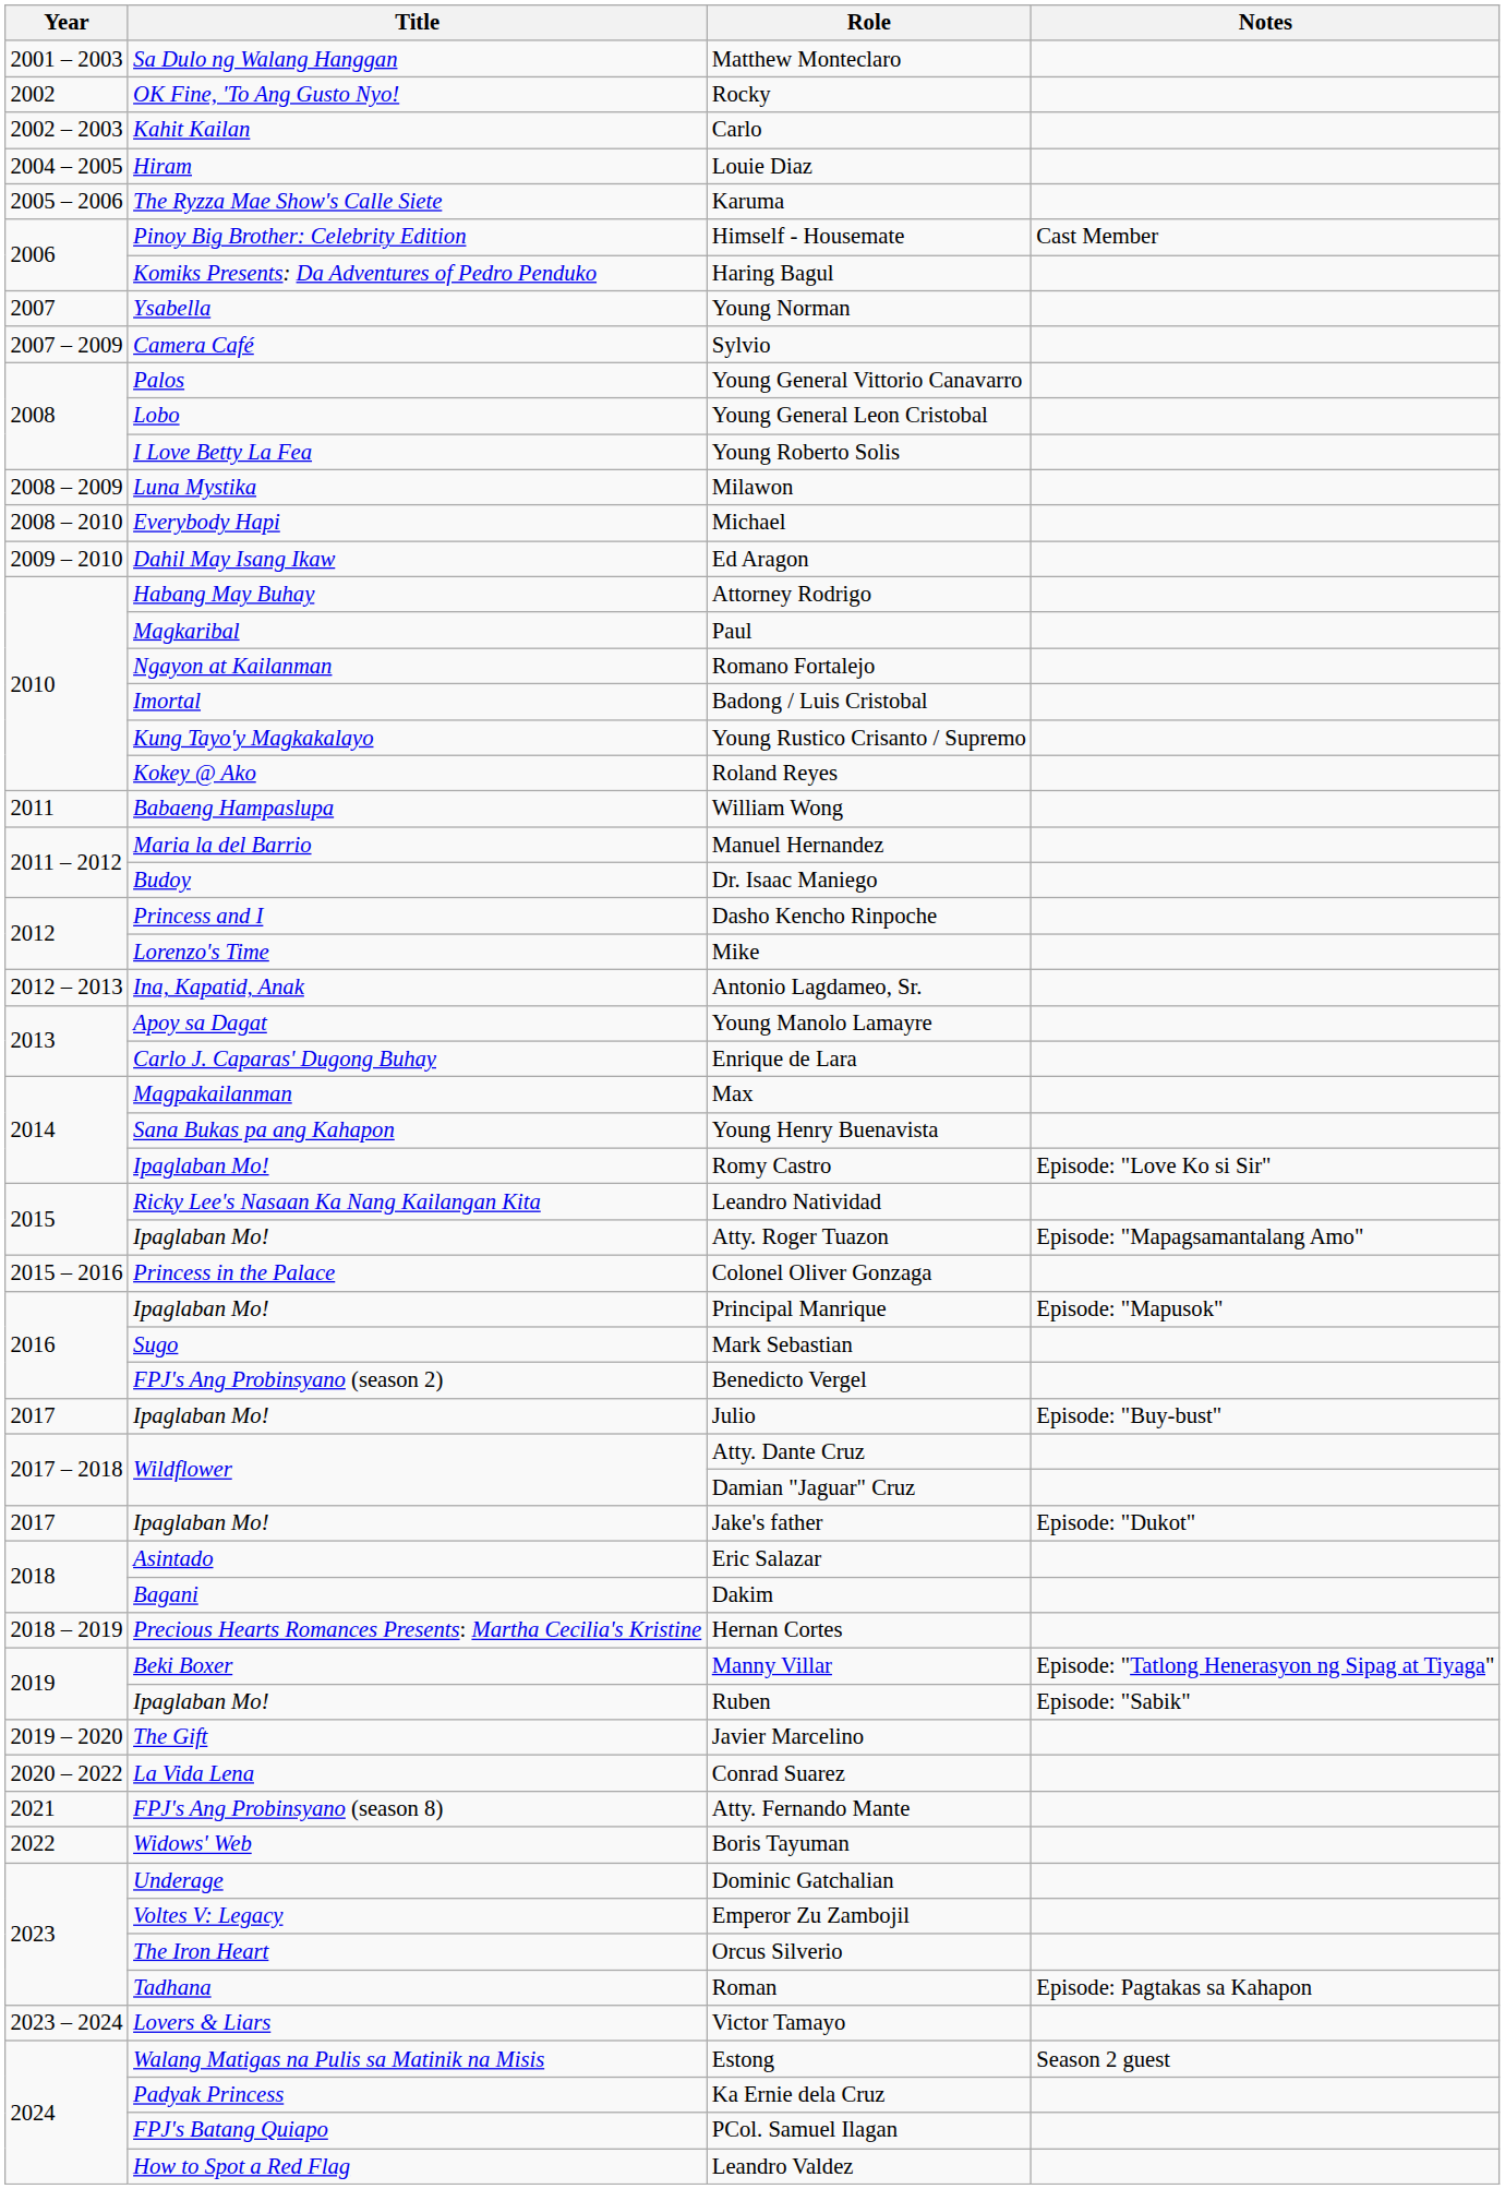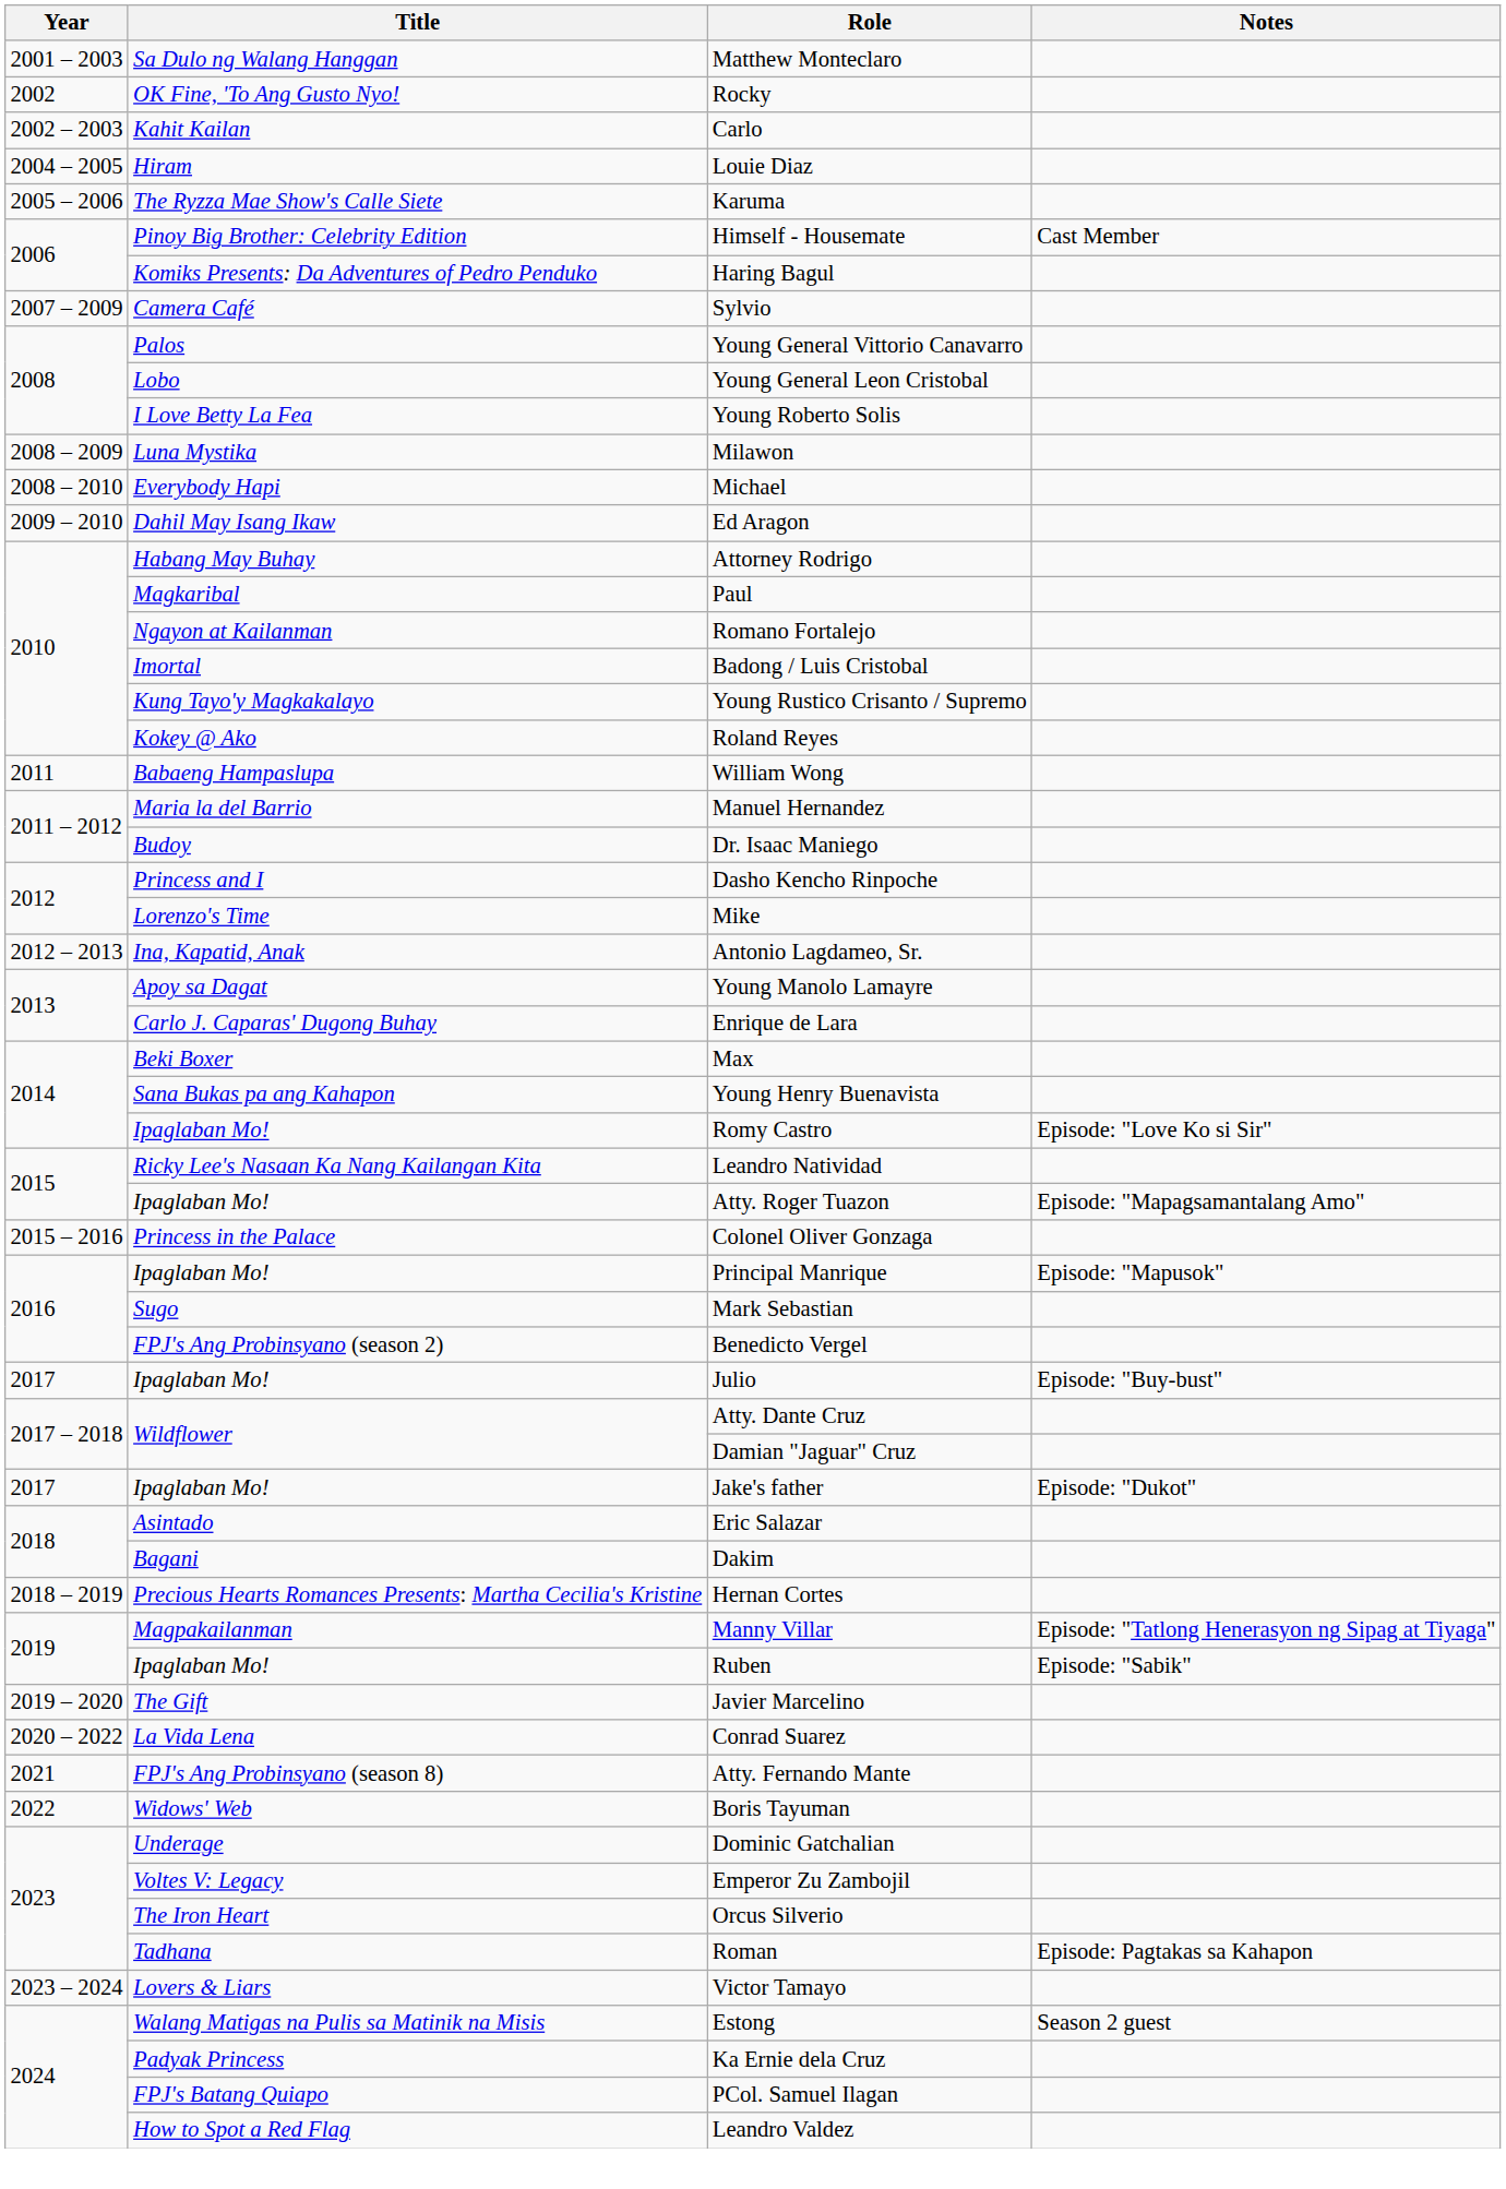- row: 2007 | Ysabella | Young Norman
Max | Title: Magpakailanman -> Beki Boxer
Manny Villar | Title: Beki Boxer -> Magpakailanman
